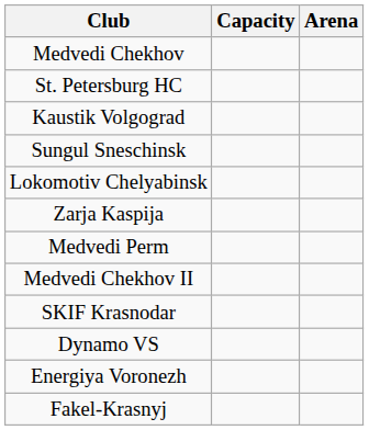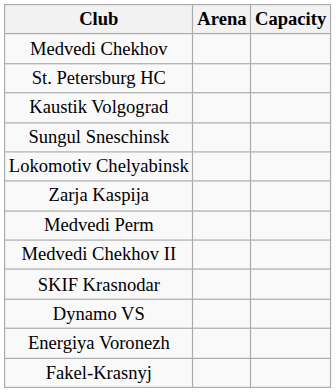columns swapped: Arena <-> Capacity
